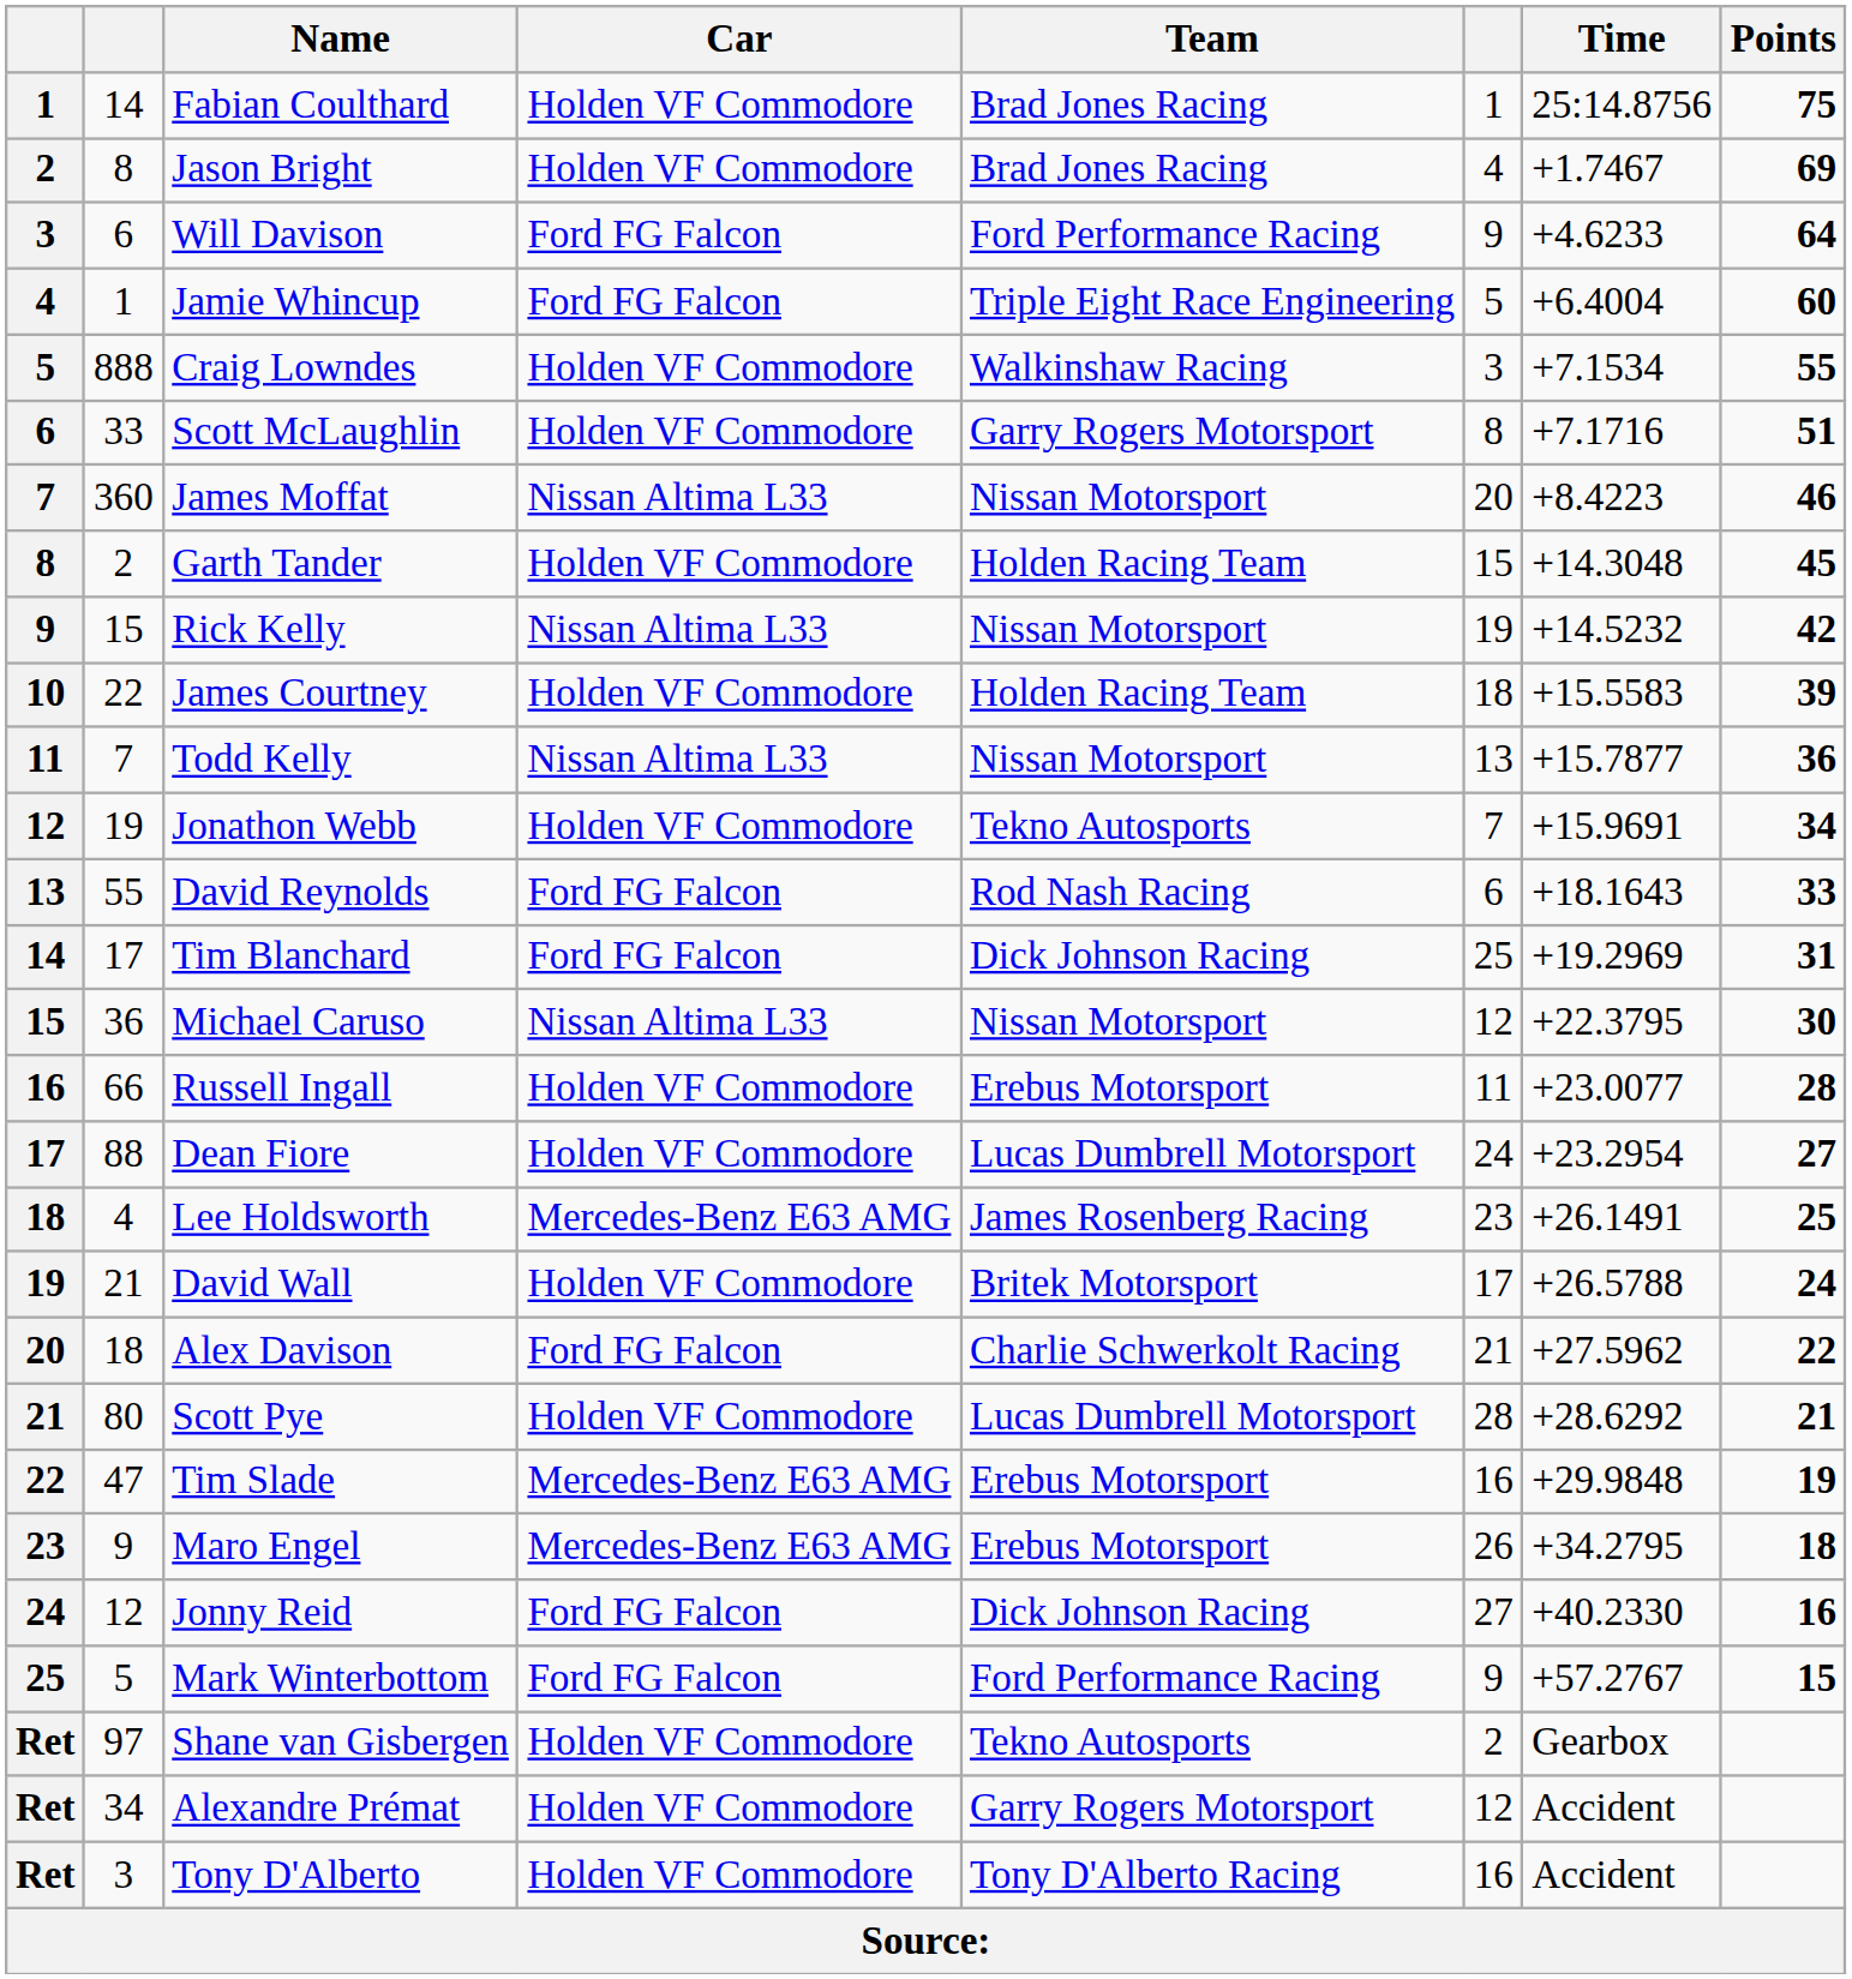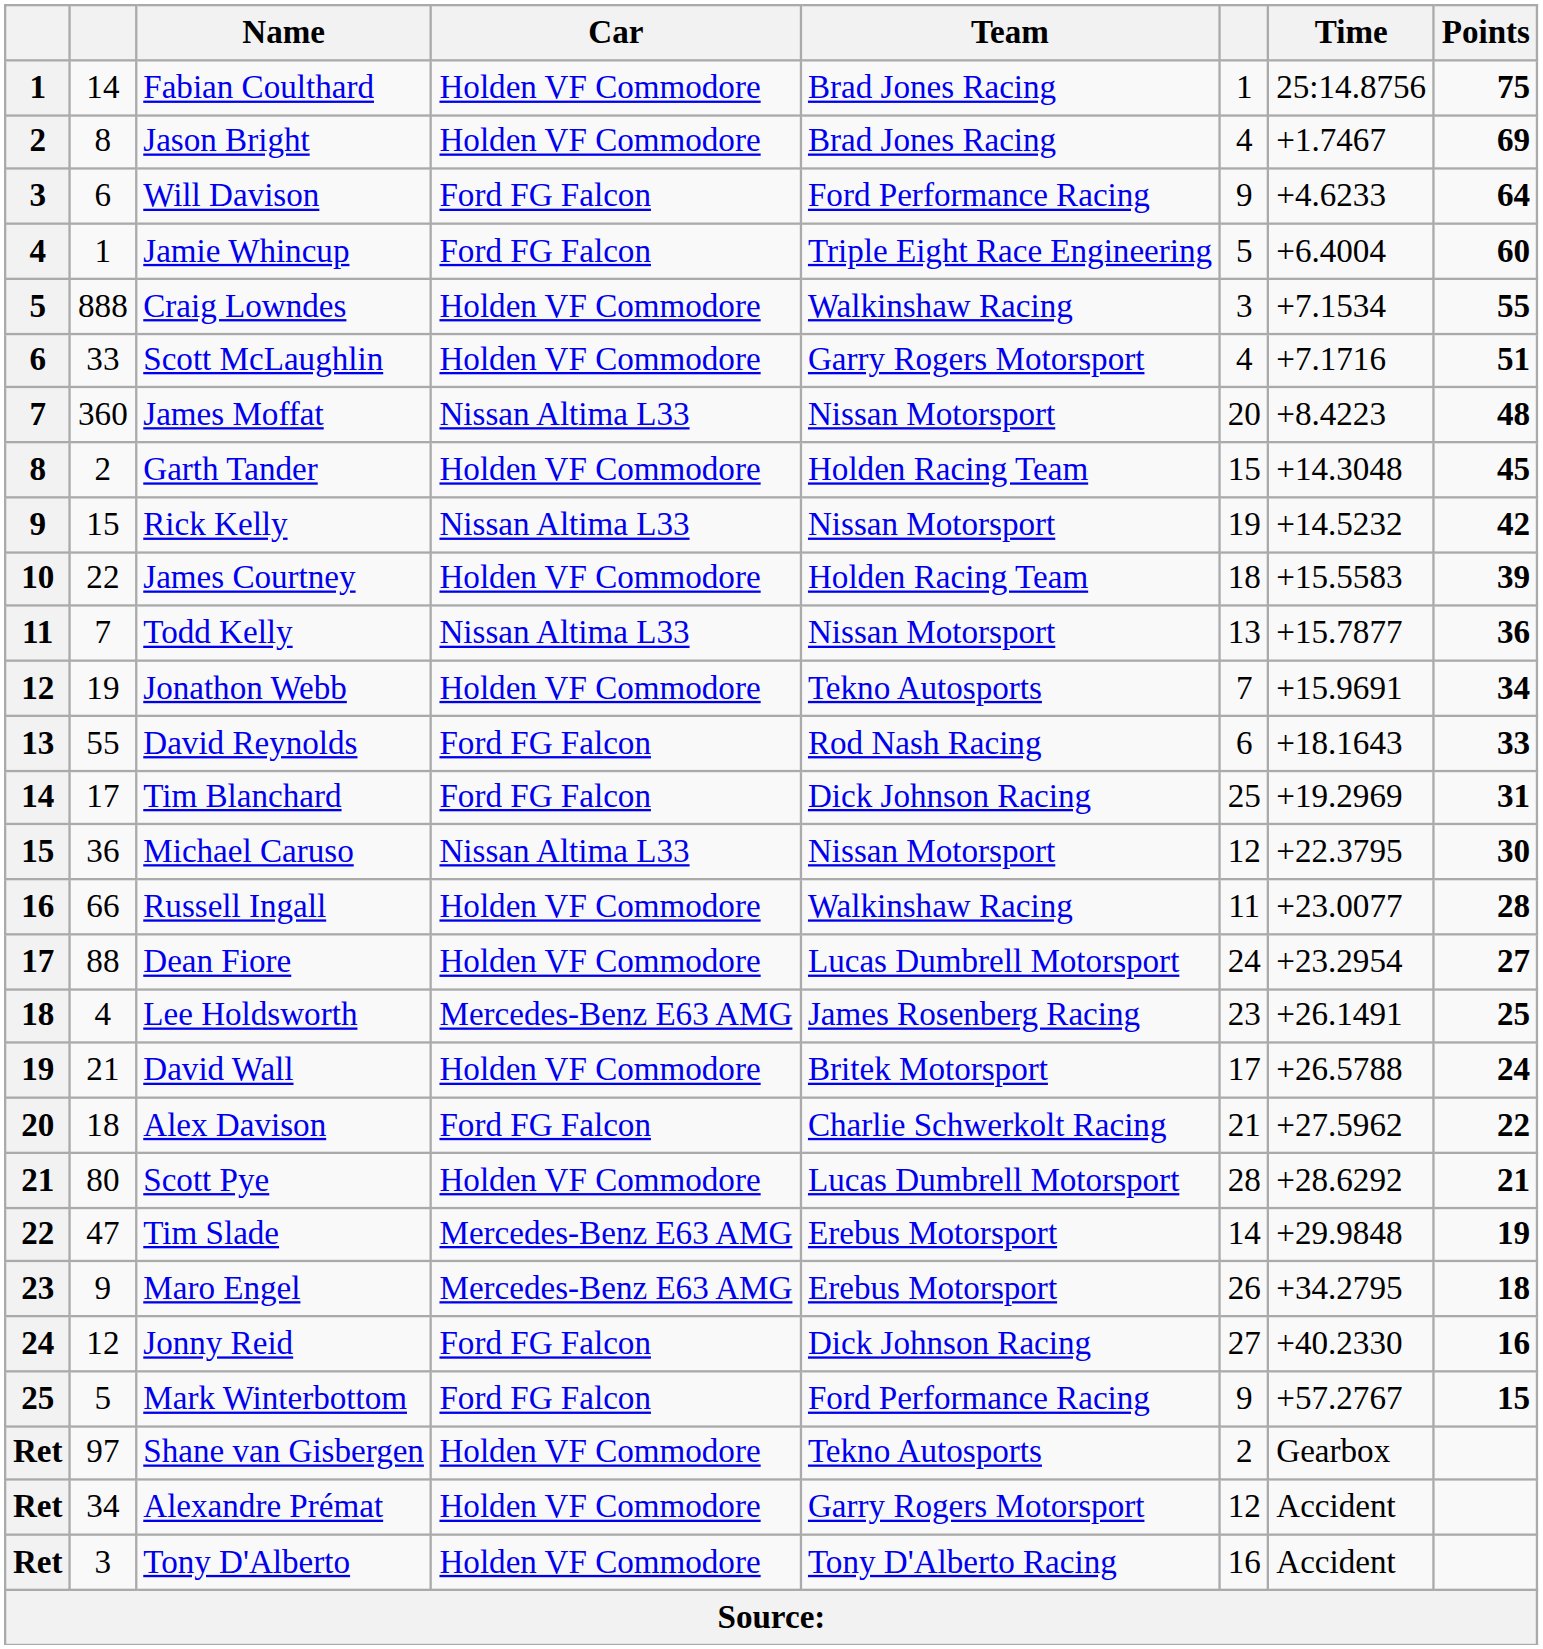Scott McLaughlin | column 6: 8 -> 4
James Moffat | Points: 46 -> 48
Russell Ingall | Team: Erebus Motorsport -> Walkinshaw Racing
Tim Slade | column 6: 16 -> 14
